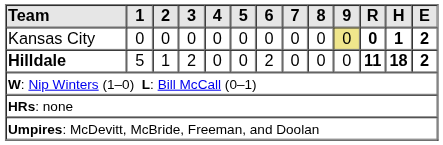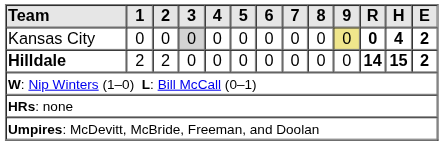Kansas City | 3: no background -> lightgrey background
Kansas City | H: 1 -> 4
Hilldale | 1: 5 -> 2
Hilldale | 2: 1 -> 2
Hilldale | 3: 2 -> 0
Hilldale | 6: 2 -> 0
Hilldale | R: 11 -> 14
Hilldale | H: 18 -> 15
